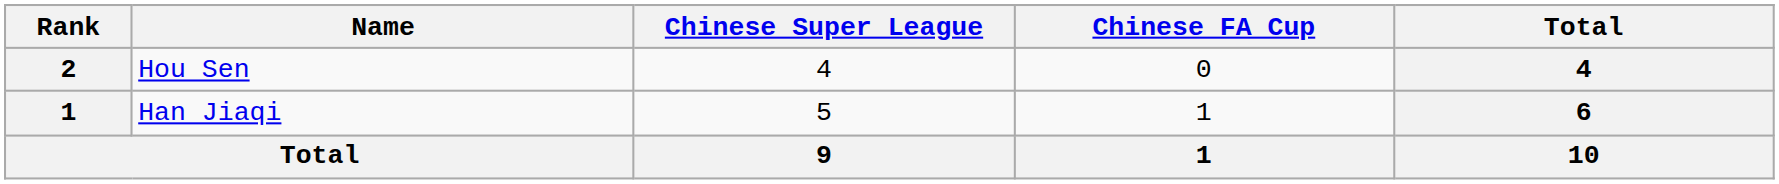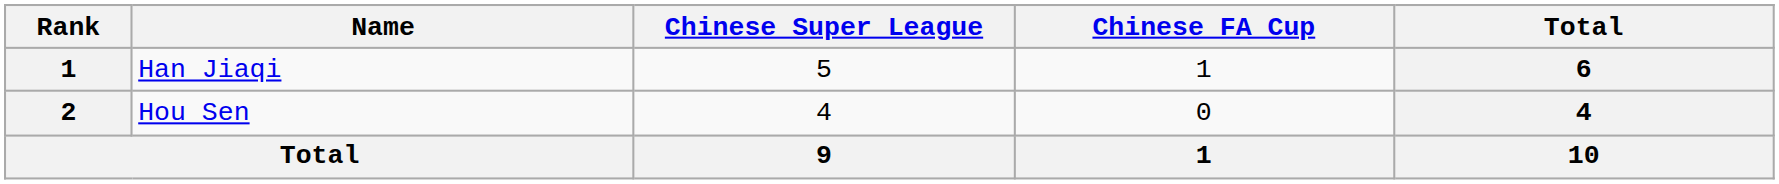rows swapped: Han Jiaqi <-> Hou Sen
